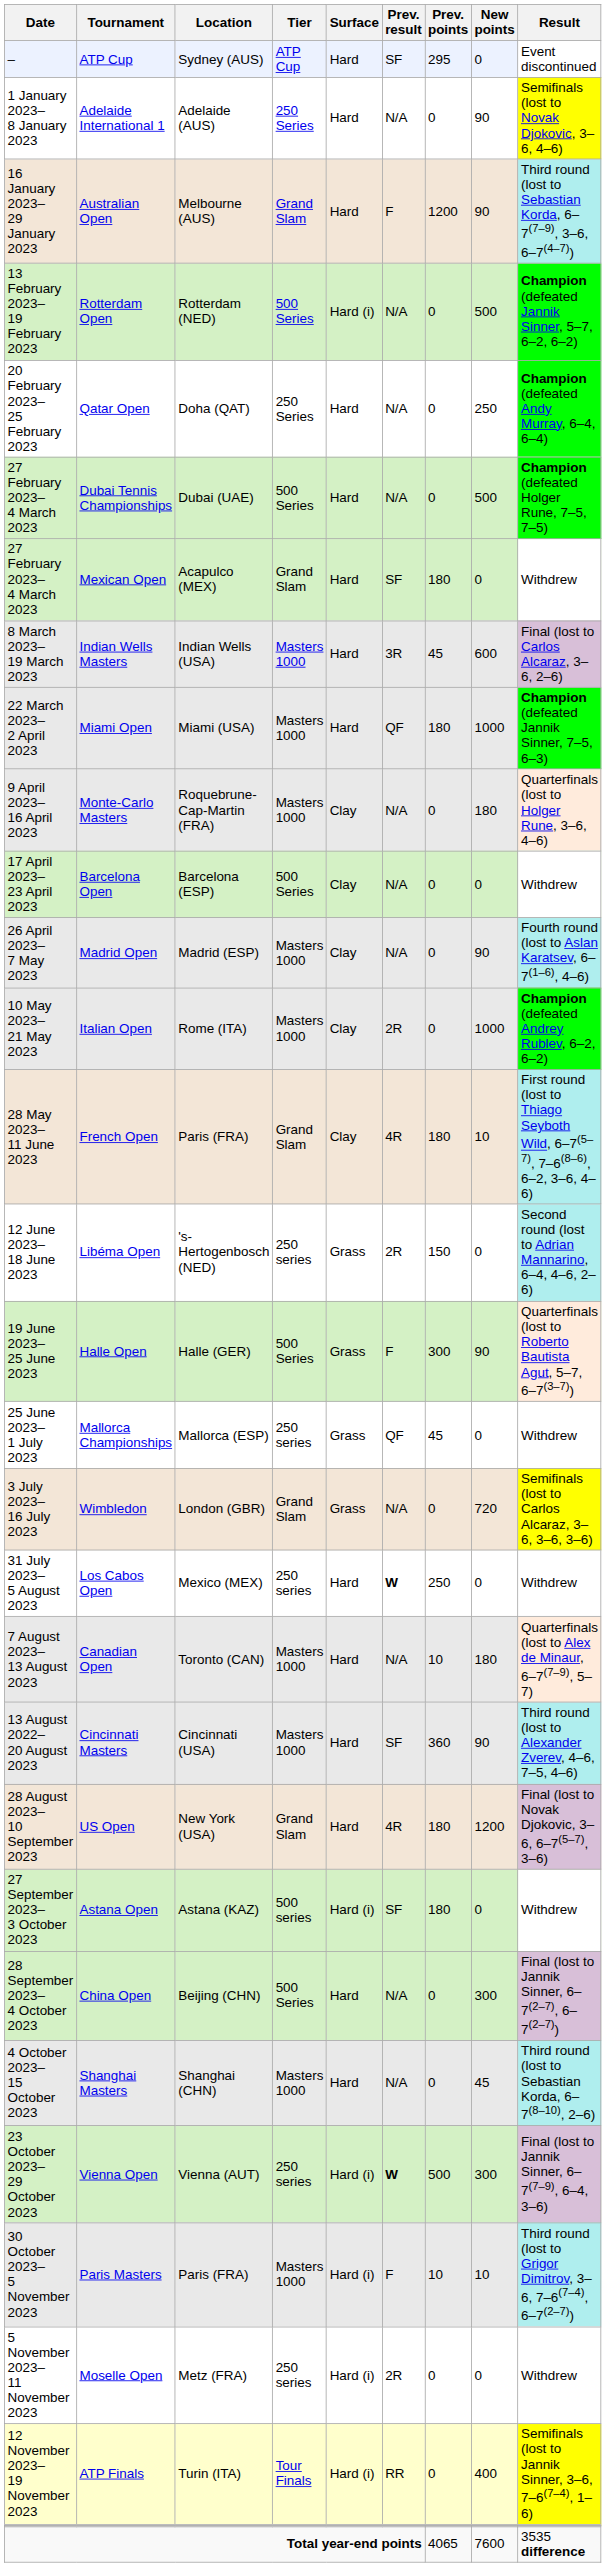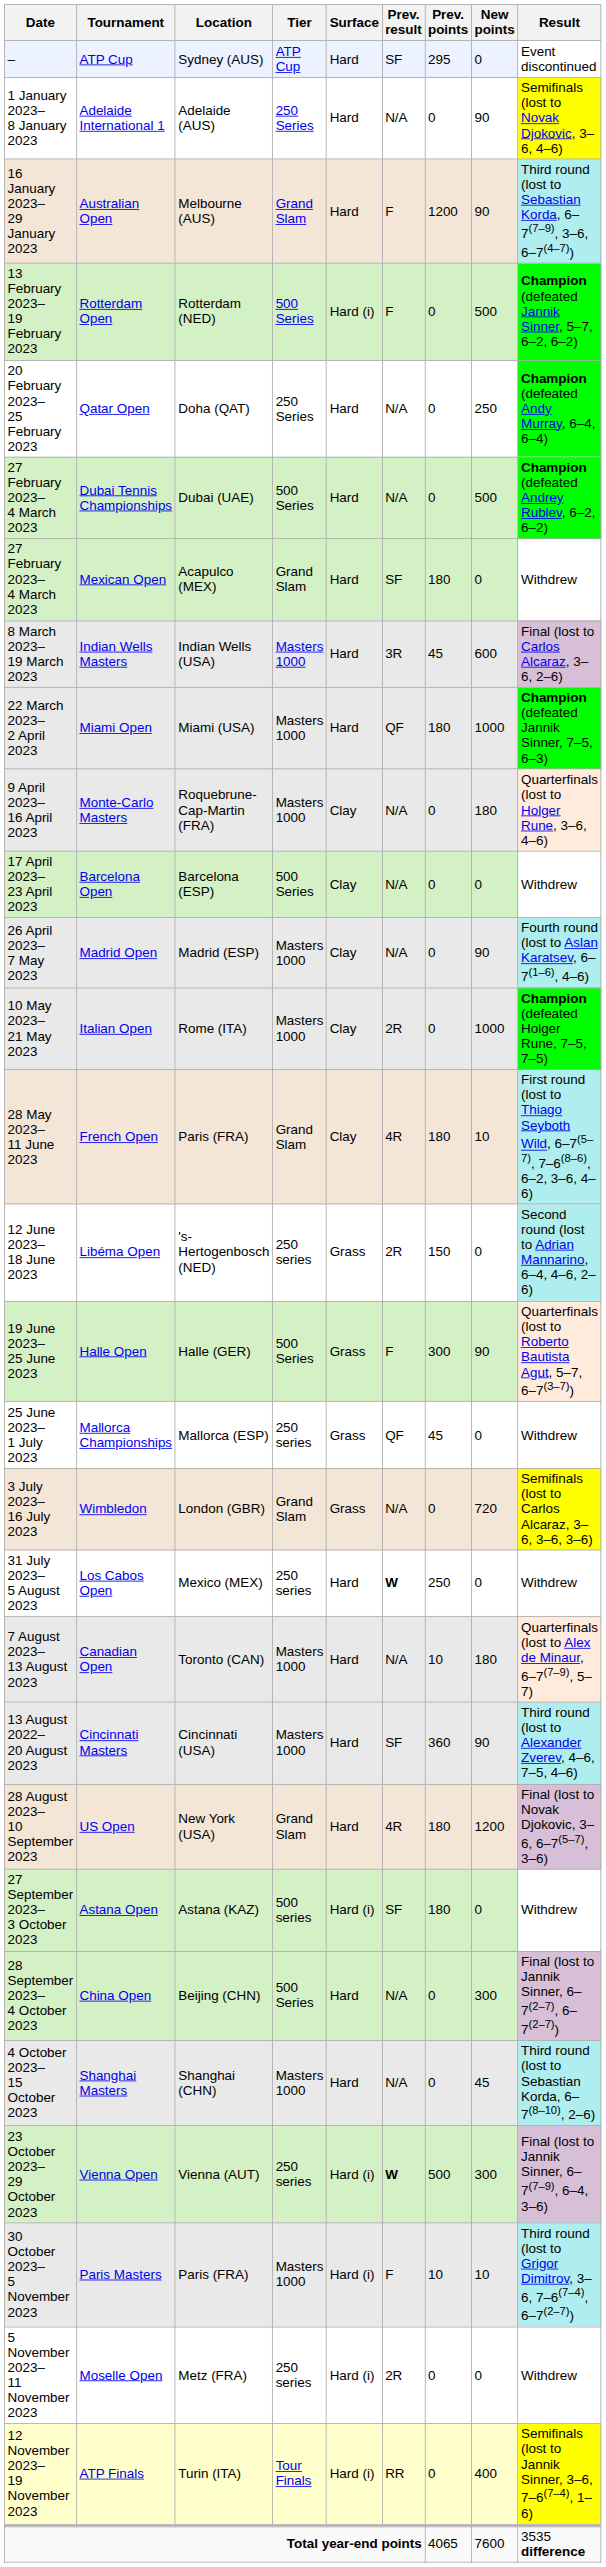Rotterdam Open | Prev. result: N/A -> F
Dubai Tennis Championships | Result: Champion (defeated Holger Rune, 7–5, 7–5) -> Champion (defeated Andrey Rublev, 6–2, 6–2)
Italian Open | Result: Champion (defeated Andrey Rublev, 6–2, 6–2) -> Champion (defeated Holger Rune, 7–5, 7–5)
